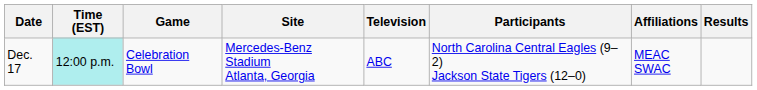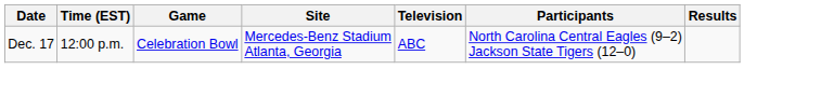- column: Affiliations | MEAC SWAC
Dec. 17 | Time (EST): paleturquoise background -> no background
